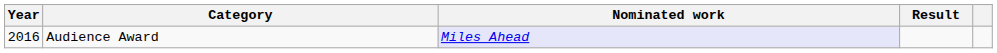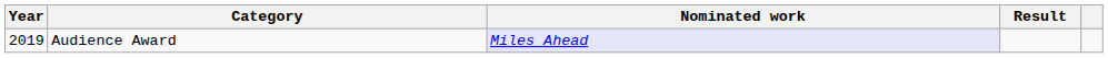Audience Award | Year: 2016 -> 2019
